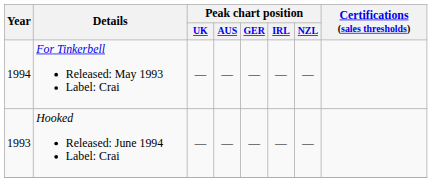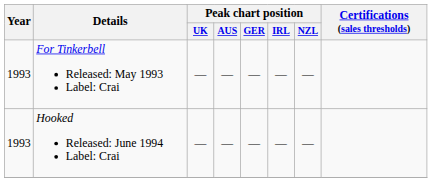For Tinkerbell Released: May 1993 Label: Crai | Year: 1994 -> 1993
